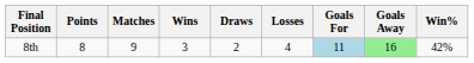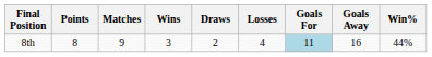8th | Goals Away: lightgreen background -> no background
8th | Win%: 42% -> 44%
